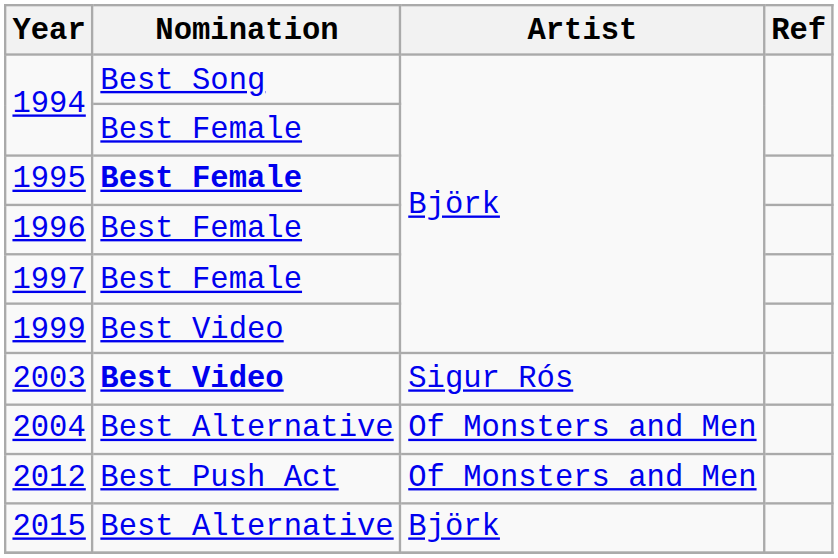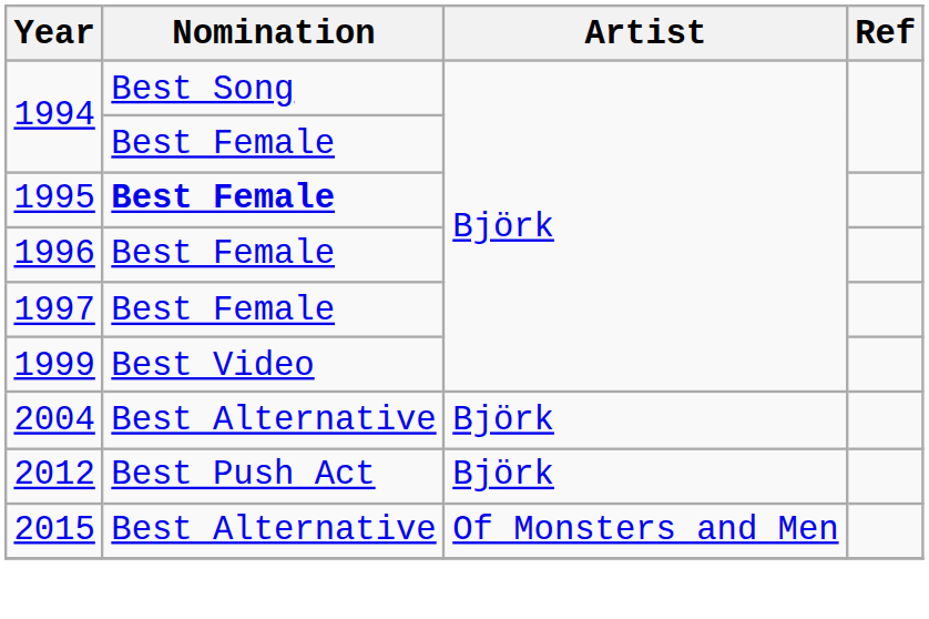- row: 2003 | Best Video | Sigur Rós
2004 | Artist: Of Monsters and Men -> Björk
2012 | Artist: Of Monsters and Men -> Björk
2015 | Artist: Björk -> Of Monsters and Men
